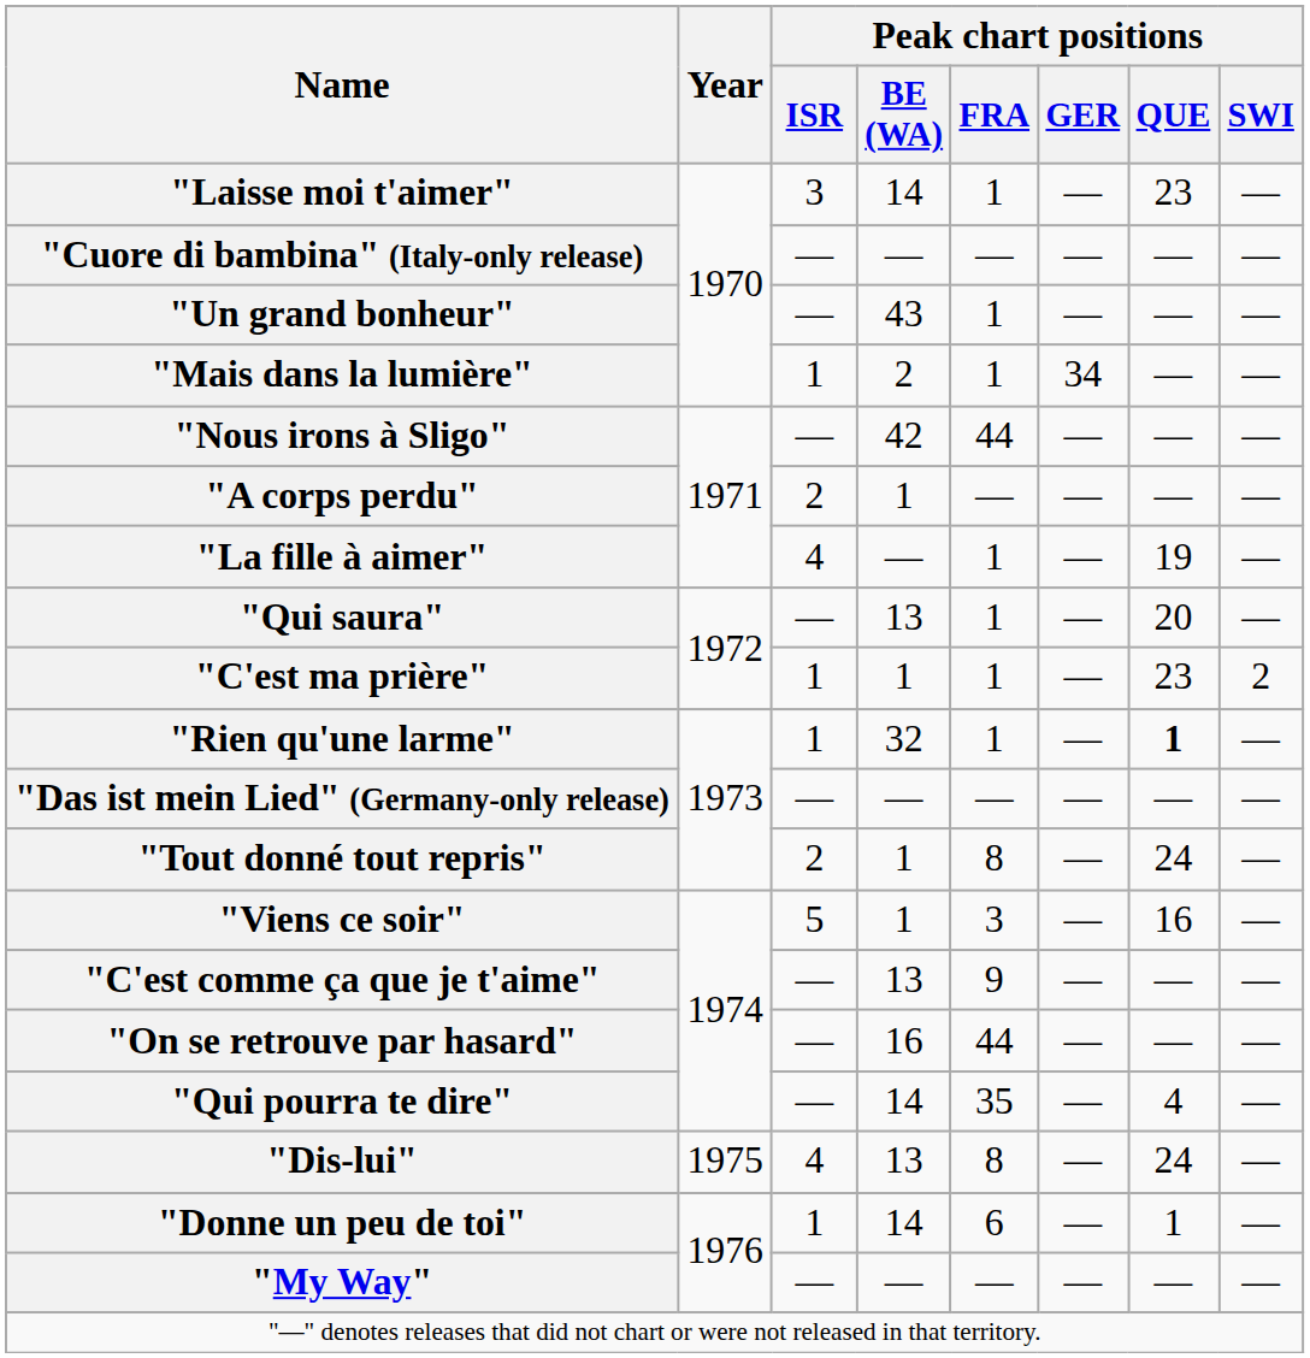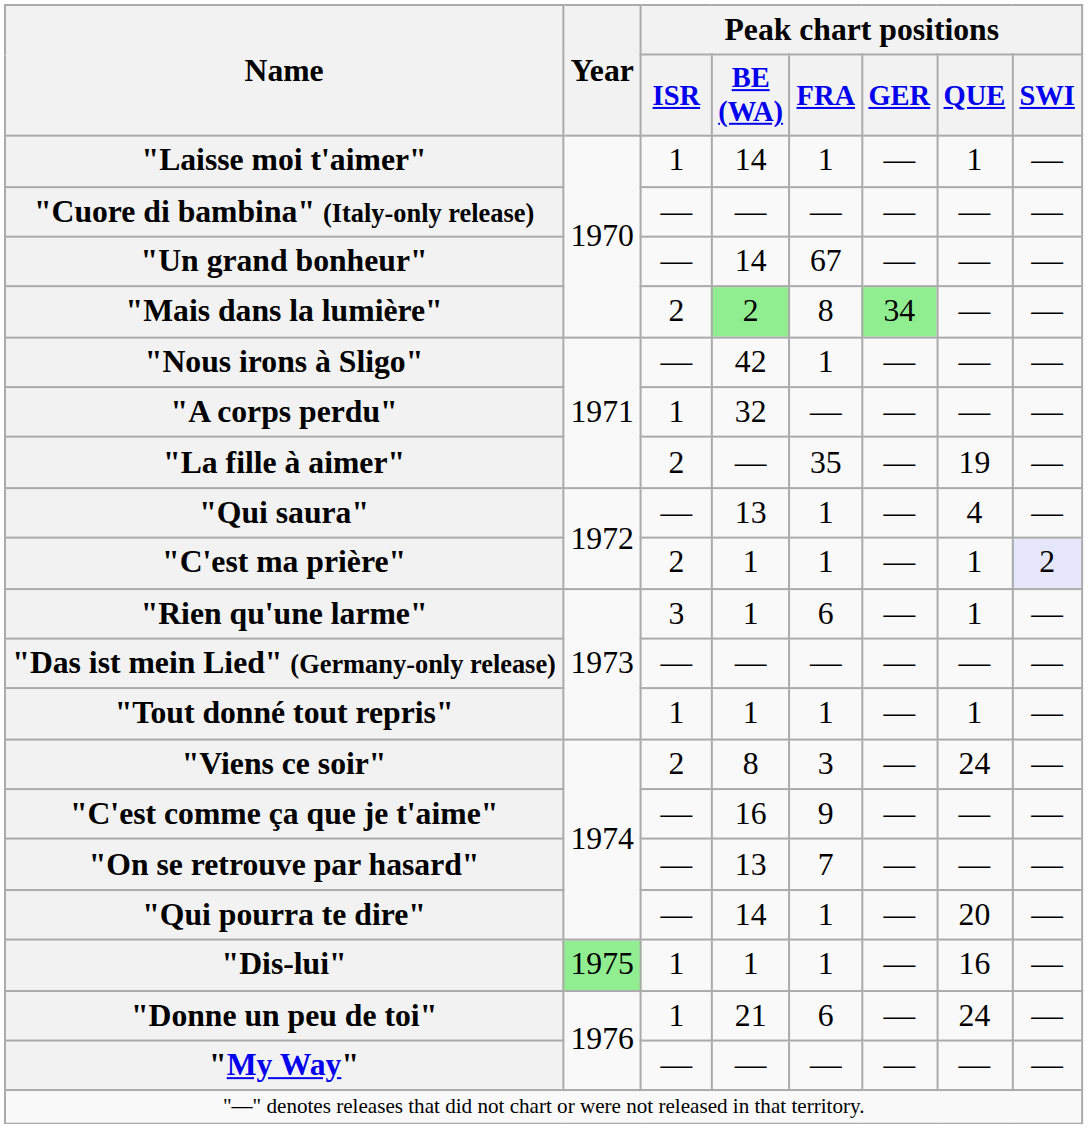"Laisse moi t'aimer" | Peak chart positions / ISR: 3 -> 1
"Laisse moi t'aimer" | Peak chart positions / QUE: 23 -> 1
"Un grand bonheur" | Peak chart positions / BE (WA): 43 -> 14
"Un grand bonheur" | Peak chart positions / FRA: 1 -> 67
"Mais dans la lumière" | Peak chart positions / ISR: 1 -> 2
"Mais dans la lumière" | Peak chart positions / BE (WA): no background -> lightgreen background
"Mais dans la lumière" | Peak chart positions / FRA: 1 -> 8
"Mais dans la lumière" | Peak chart positions / GER: no background -> lightgreen background
"Nous irons à Sligo" | Peak chart positions / FRA: 44 -> 1
"A corps perdu" | Peak chart positions / ISR: 2 -> 1
"A corps perdu" | Peak chart positions / BE (WA): 1 -> 32
"La fille à aimer" | Peak chart positions / ISR: 4 -> 2
"La fille à aimer" | Peak chart positions / FRA: 1 -> 35
"Qui saura" | Peak chart positions / QUE: 20 -> 4
"C'est ma prière" | Peak chart positions / ISR: 1 -> 2
"C'est ma prière" | Peak chart positions / QUE: 23 -> 1
"C'est ma prière" | Peak chart positions / SWI: no background -> lavender background
"Rien qu'une larme" | Peak chart positions / ISR: 1 -> 3
"Rien qu'une larme" | Peak chart positions / BE (WA): 32 -> 1
"Rien qu'une larme" | Peak chart positions / FRA: 1 -> 6
"Rien qu'une larme" | Peak chart positions / QUE: bold -> normal
"Tout donné tout repris" | Peak chart positions / ISR: 2 -> 1
"Tout donné tout repris" | Peak chart positions / FRA: 8 -> 1
"Tout donné tout repris" | Peak chart positions / QUE: 24 -> 1
"Viens ce soir" | Peak chart positions / ISR: 5 -> 2
"Viens ce soir" | Peak chart positions / BE (WA): 1 -> 8
"Viens ce soir" | Peak chart positions / QUE: 16 -> 24
"C'est comme ça que je t'aime" | Peak chart positions / BE (WA): 13 -> 16
"On se retrouve par hasard" | Peak chart positions / BE (WA): 16 -> 13
"On se retrouve par hasard" | Peak chart positions / FRA: 44 -> 7
"Qui pourra te dire" | Peak chart positions / FRA: 35 -> 1
"Qui pourra te dire" | Peak chart positions / QUE: 4 -> 20
"Dis-lui" | Year: no background -> lightgreen background
"Dis-lui" | Peak chart positions / ISR: 4 -> 1
"Dis-lui" | Peak chart positions / BE (WA): 13 -> 1
"Dis-lui" | Peak chart positions / FRA: 8 -> 1
"Dis-lui" | Peak chart positions / QUE: 24 -> 16
"Donne un peu de toi" | Peak chart positions / BE (WA): 14 -> 21
"Donne un peu de toi" | Peak chart positions / QUE: 1 -> 24
